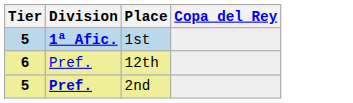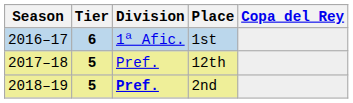+ column: Season | 2016–17 | 2017–18 | 2018–19
1st | Tier: 5 -> 6
1st | Division: bold -> normal
12th | Tier: 6 -> 5
